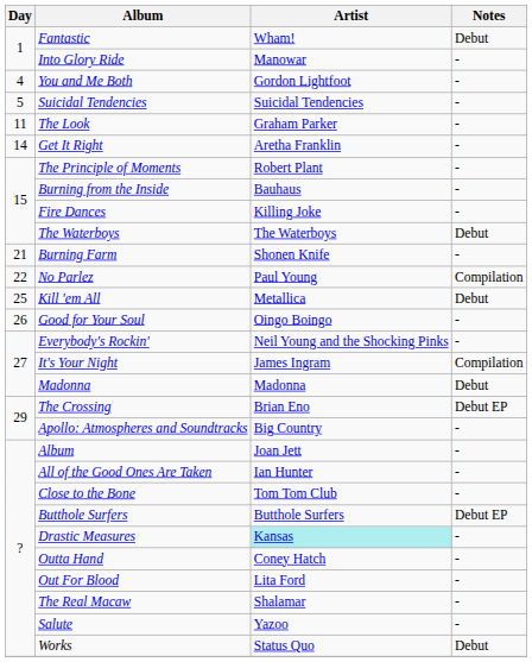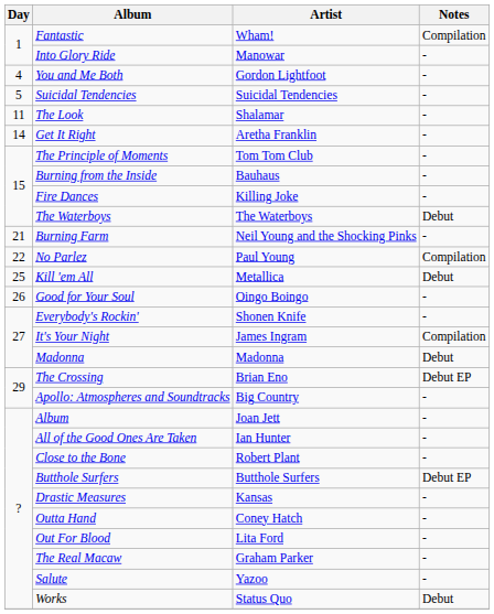Fantastic | Notes: Debut -> Compilation
The Look | Artist: Graham Parker -> Shalamar
The Principle of Moments | Artist: Robert Plant -> Tom Tom Club
Burning Farm | Artist: Shonen Knife -> Neil Young and the Shocking Pinks
Everybody's Rockin' | Artist: Neil Young and the Shocking Pinks -> Shonen Knife
Close to the Bone | Artist: Tom Tom Club -> Robert Plant
Drastic Measures | Artist: paleturquoise background -> no background
The Real Macaw | Artist: Shalamar -> Graham Parker
